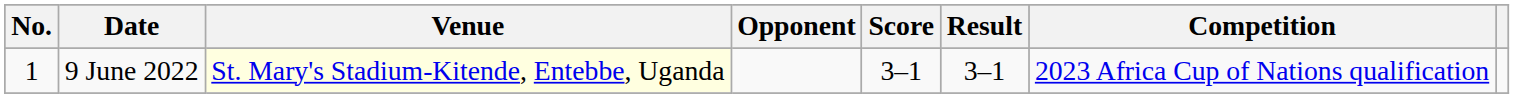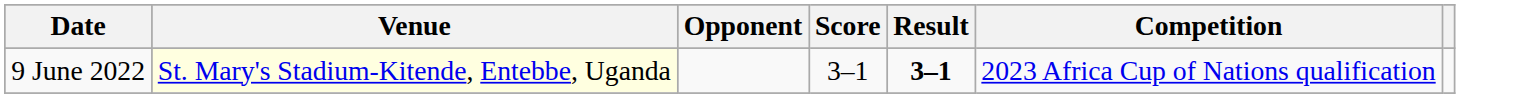- column: No. | 1
9 June 2022 | Result: normal -> bold
